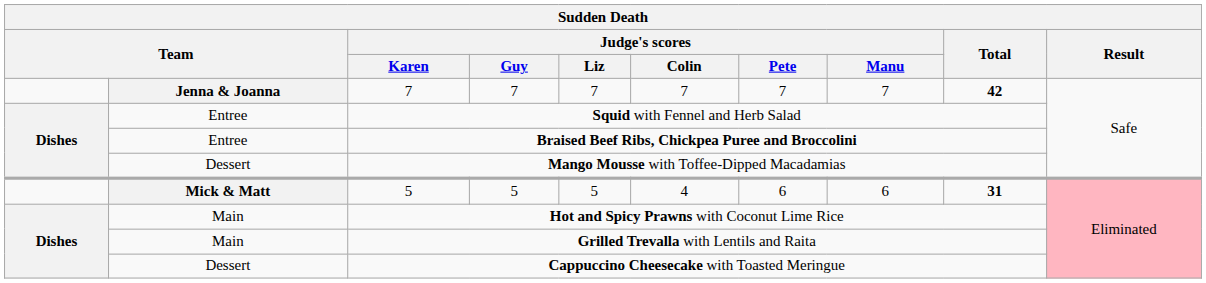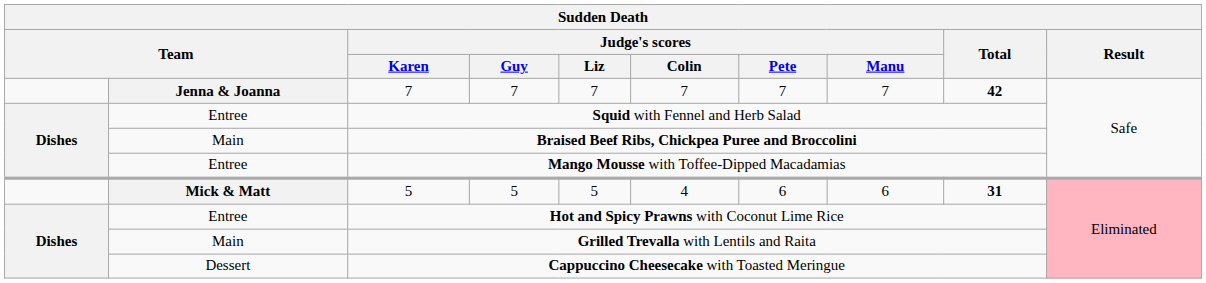Braised Beef Ribs, Chickpea Puree and Broccolini | column 2: Entree -> Main
Mango Mousse with Toffee-Dipped Macadamias | column 2: Dessert -> Entree
Hot and Spicy Prawns with Coconut Lime Rice | column 2: Main -> Entree
